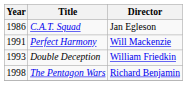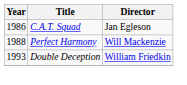Perfect Harmony | Year: 1991 -> 1988
- row: 1998 | The Pentagon Wars | Richard Benjamin
